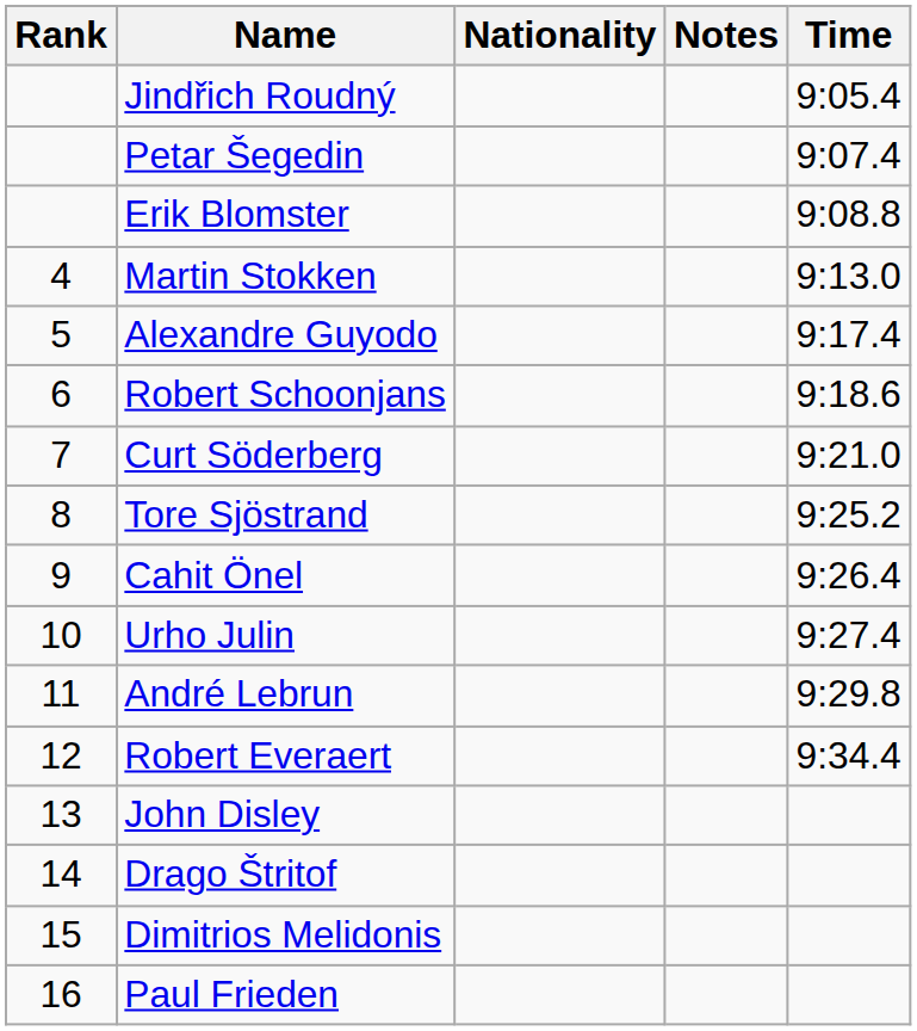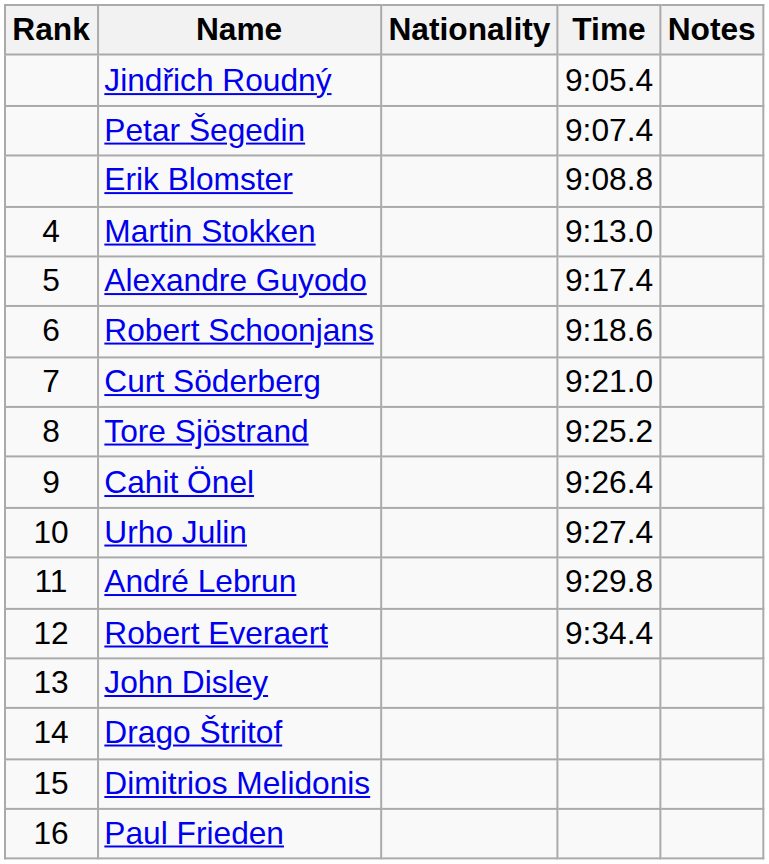columns swapped: Time <-> Notes
